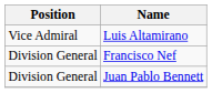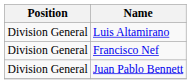Luis Altamirano | Position: Vice Admiral -> Division General
